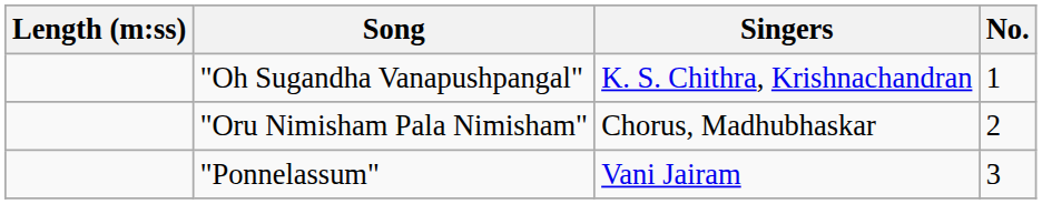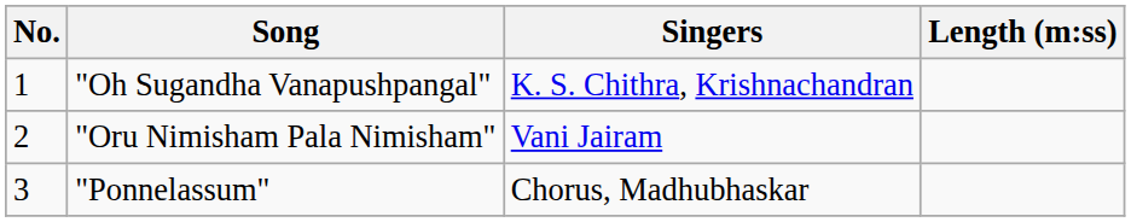columns swapped: No. <-> Length (m:ss)
"Oru Nimisham Pala Nimisham" | Singers: Chorus, Madhubhaskar -> Vani Jairam
"Ponnelassum" | Singers: Vani Jairam -> Chorus, Madhubhaskar
